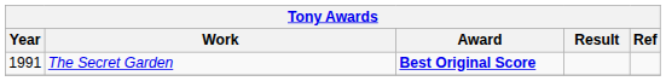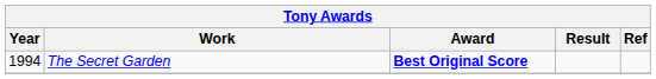The Secret Garden | Year: 1991 -> 1994
